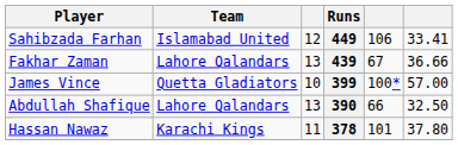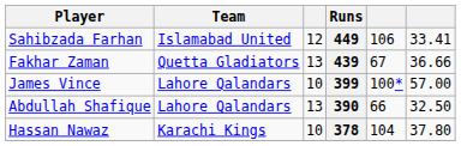439 | Team: Lahore Qalandars -> Quetta Gladiators
399 | Team: Quetta Gladiators -> Lahore Qalandars
378 | column 3: 11 -> 10
378 | column 5: 101 -> 104
